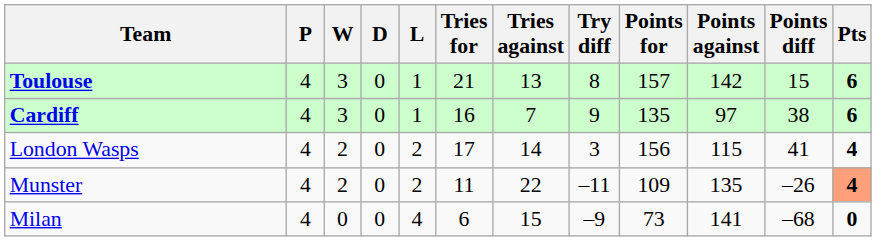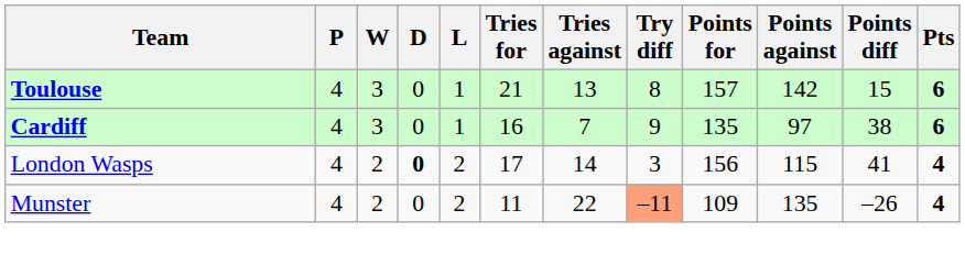London Wasps | D: normal -> bold
Munster | Try diff: no background -> lightsalmon background
Munster | Pts: lightsalmon background -> no background
- row: Milan | 4 | 0 | 0 | 4 | 6 | 15 | –9 | 73 | 141 | –68 | 0
